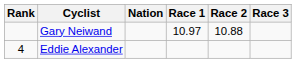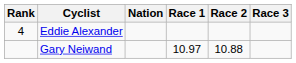rows swapped: Gary Neiwand <-> Eddie Alexander
